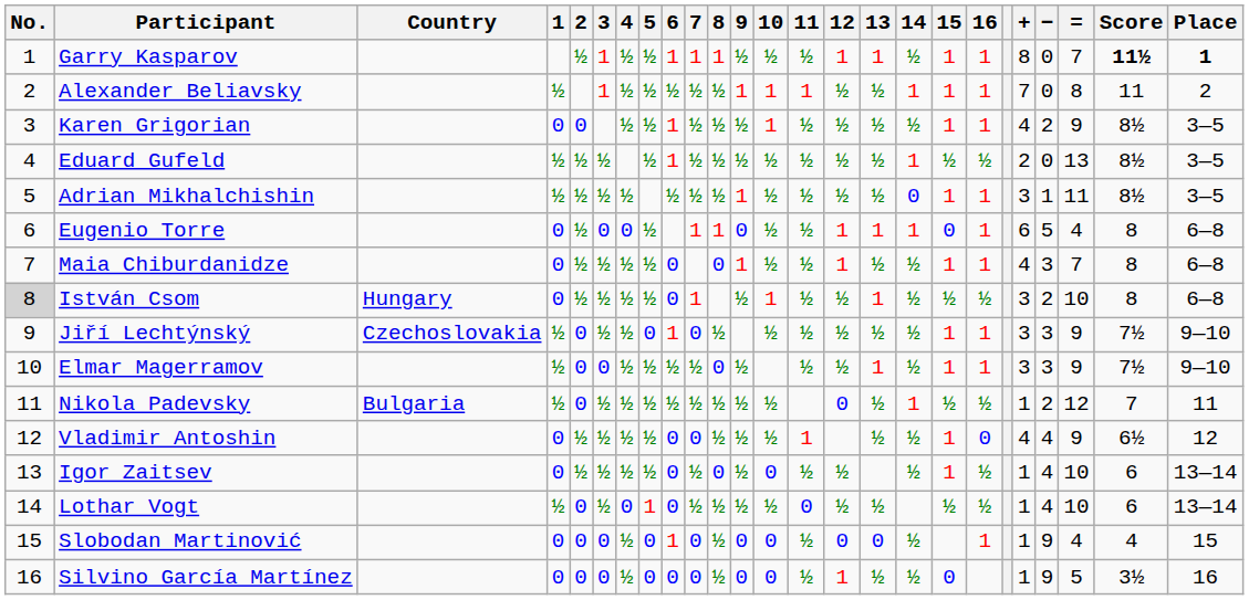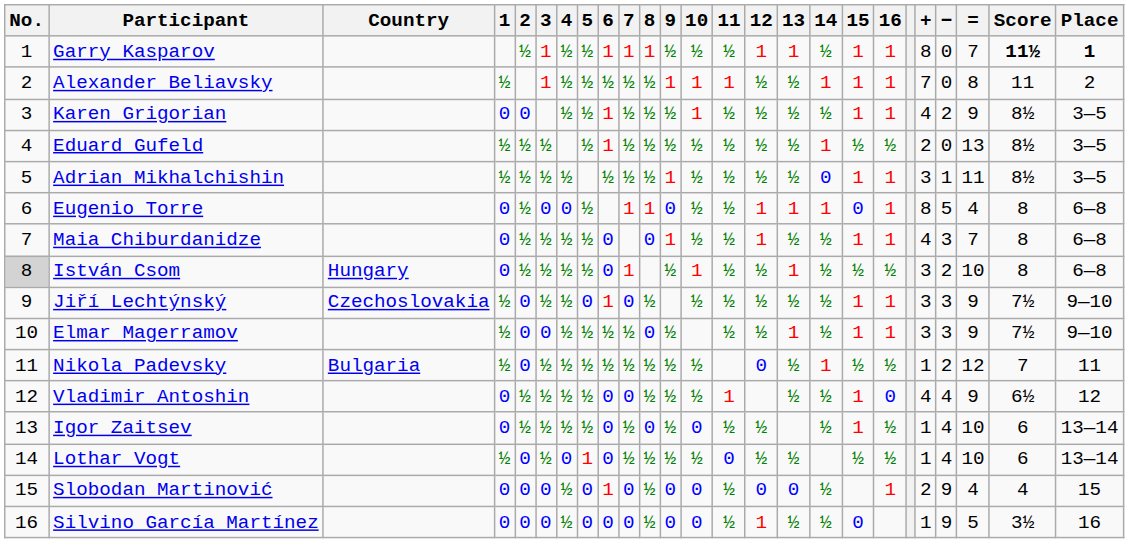Eugenio Torre | +: 6 -> 8
Slobodan Martinović | +: 1 -> 2
